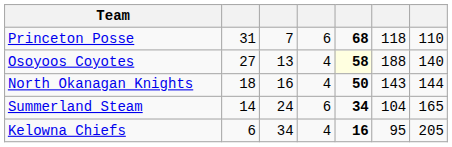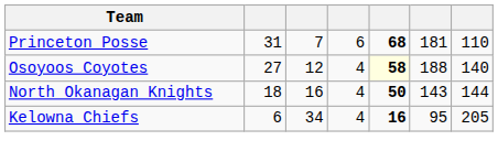Princeton Posse | column 6: 118 -> 181
Osoyoos Coyotes | column 3: 13 -> 12
- row: Summerland Steam | 14 | 24 | 6 | 34 | 104 | 165
